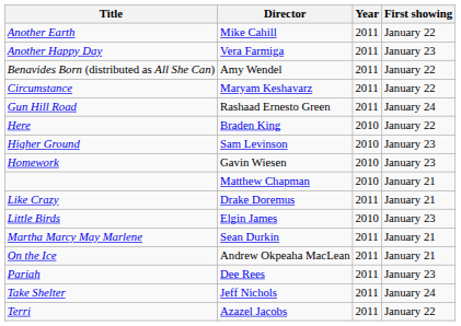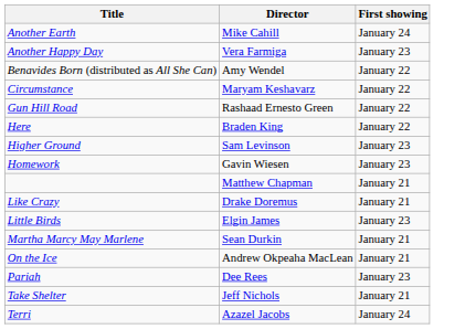- column: Year | 2011 | 2011 | 2011 | 2011 | 2011 | 2010 | 2010 | 2010 | 2010 | 2011 | 2010 | 2011 | 2011 | 2011 | 2011 | 2011
Another Earth | First showing: January 22 -> January 24
Gun Hill Road | First showing: January 24 -> January 22
Take Shelter | First showing: January 24 -> January 21
Terri | First showing: January 22 -> January 24
